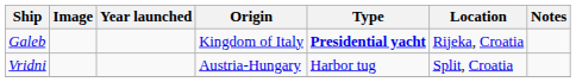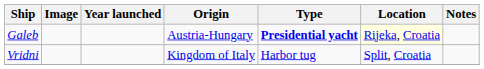Galeb | Origin: Kingdom of Italy -> Austria-Hungary
Galeb | Location: no background -> lightyellow background
Vridni | Origin: Austria-Hungary -> Kingdom of Italy
